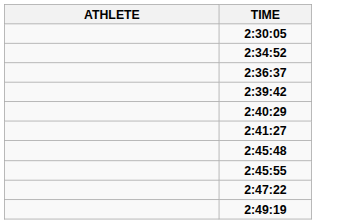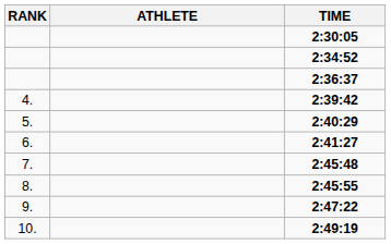+ column: RANK | 4. | 5. | 6. | 7. | 8. | 9. | 10.
